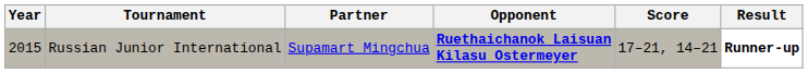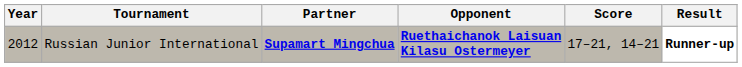Russian Junior International | Year: 2015 -> 2012
Russian Junior International | Partner: normal -> bold
